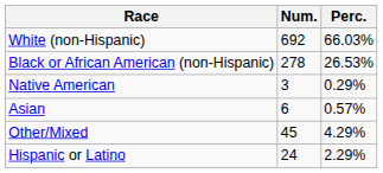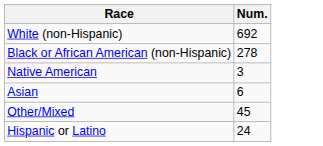- column: Perc. | 66.03% | 26.53% | 0.29% | 0.57% | 4.29% | 2.29%
